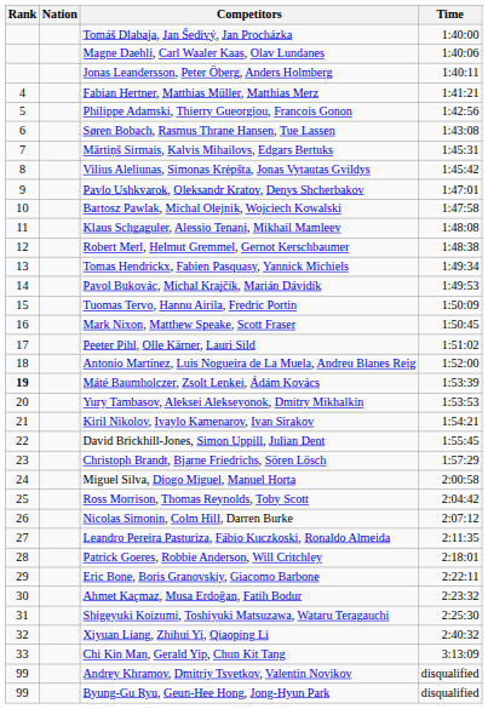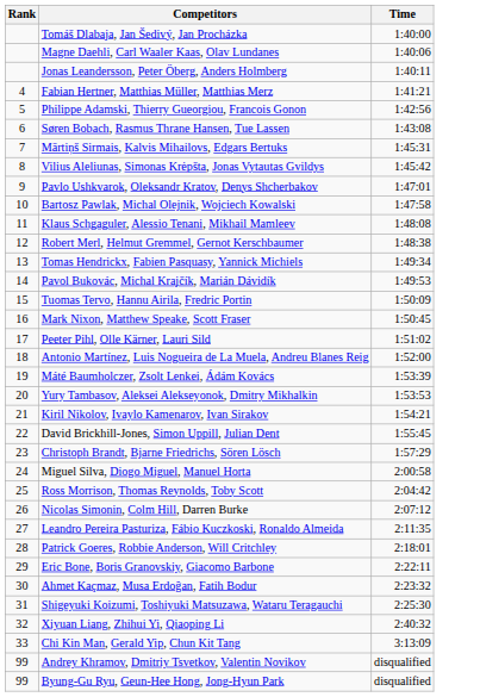- column: Nation
Máté Baumholczer, Zsolt Lenkei, Ádám Kovács | Rank: bold -> normal
